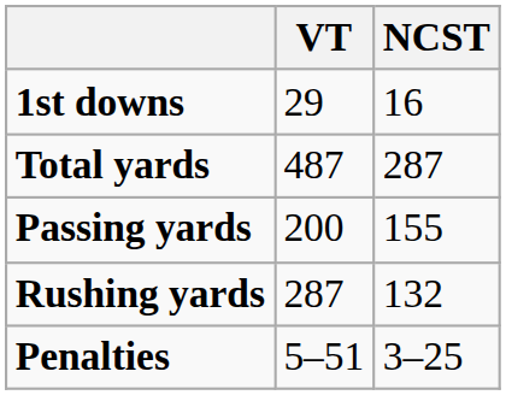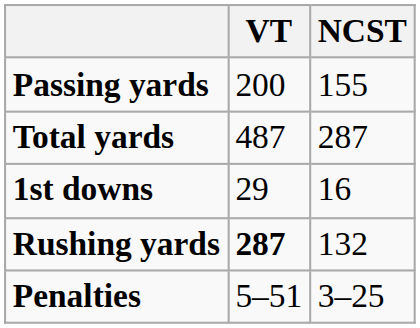rows swapped: 1st downs <-> Passing yards
Rushing yards | VT: normal -> bold
